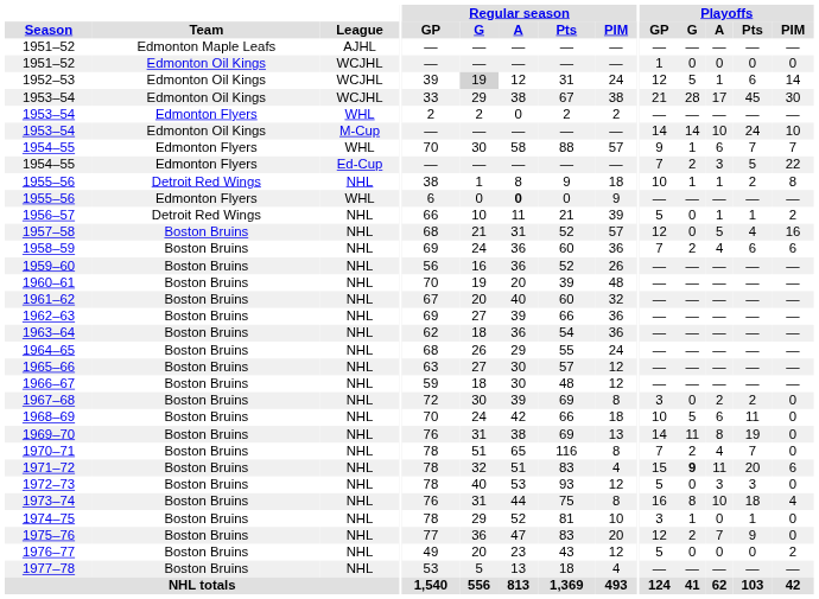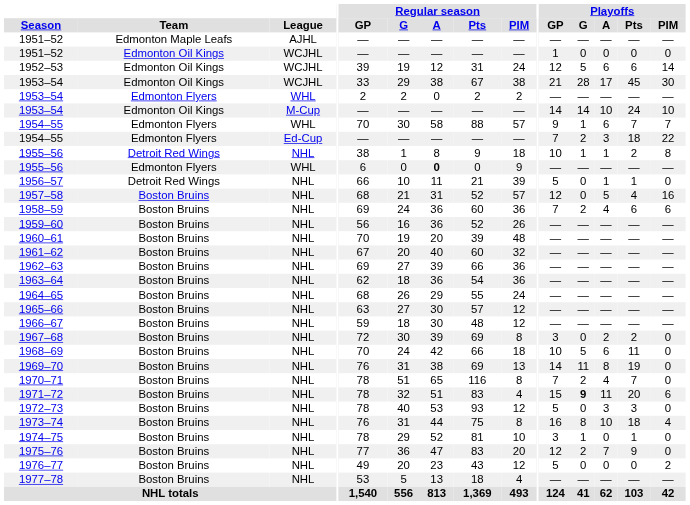1952–53 | Regular season / G: lightgrey background -> no background
1952–53 | Playoffs / A: 1 -> 6
1954–55 / Ed-Cup | Playoffs / Pts: 5 -> 18
1956–57 | Playoffs / PIM: 2 -> 0
